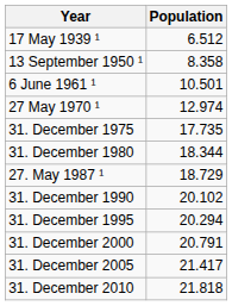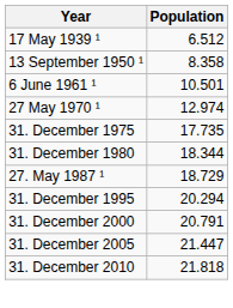- row: 31. December 1990 | 20.102
31. December 2005 | Population: 21.417 -> 21.447
